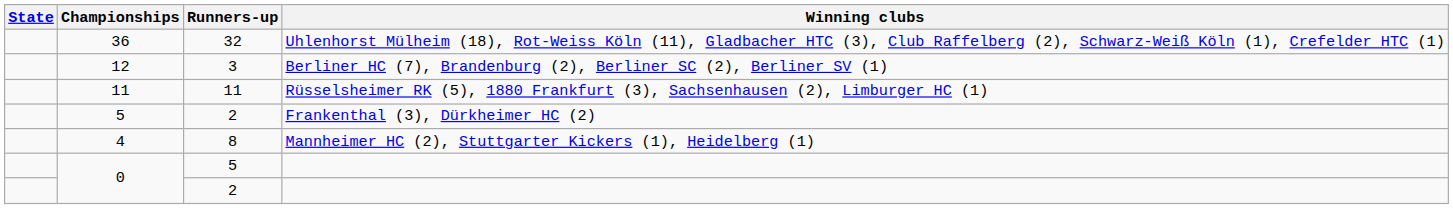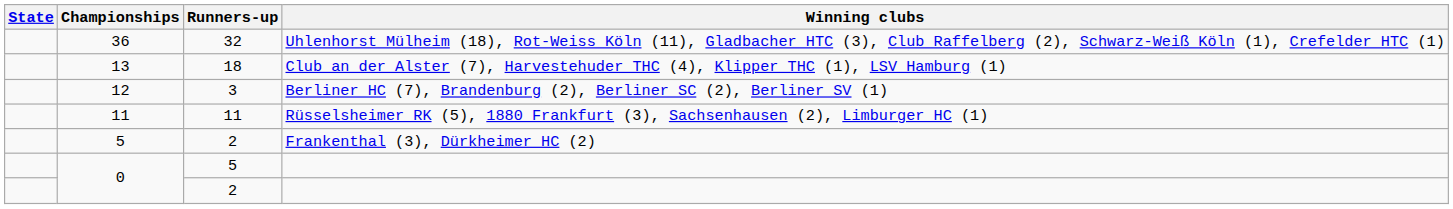+ row: 13 | 18 | Club an der Alster (7), Harvestehuder THC (4), Klipper THC (1), LSV Hamburg (1)
- row: 4 | 8 | Mannheimer HC (2), Stuttgarter Kickers (1), Heidelberg (1)
